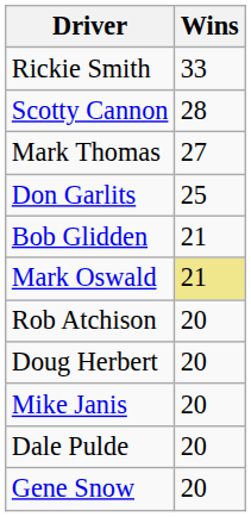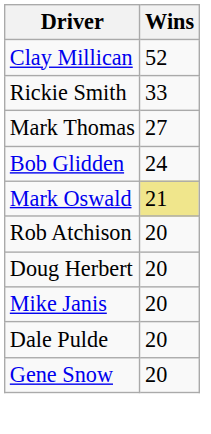+ row: Clay Millican | 52
- row: Scotty Cannon | 28
- row: Don Garlits | 25
Bob Glidden | Wins: 21 -> 24
